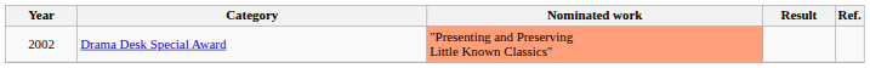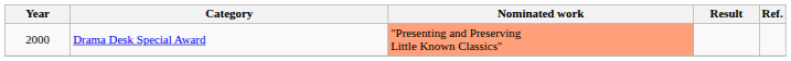Drama Desk Special Award | Year: 2002 -> 2000
